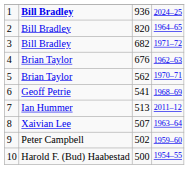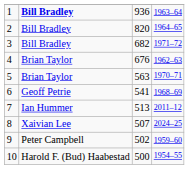1 | column 4: 2024–25 -> 1963–64
5 | column 3: 562 -> 563
8 | column 4: 1963–64 -> 2024–25
